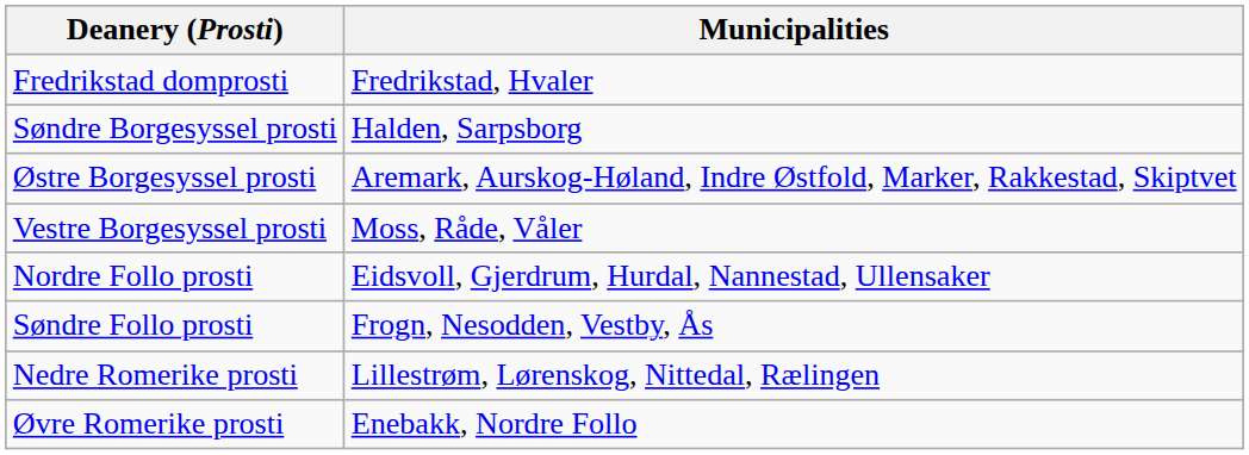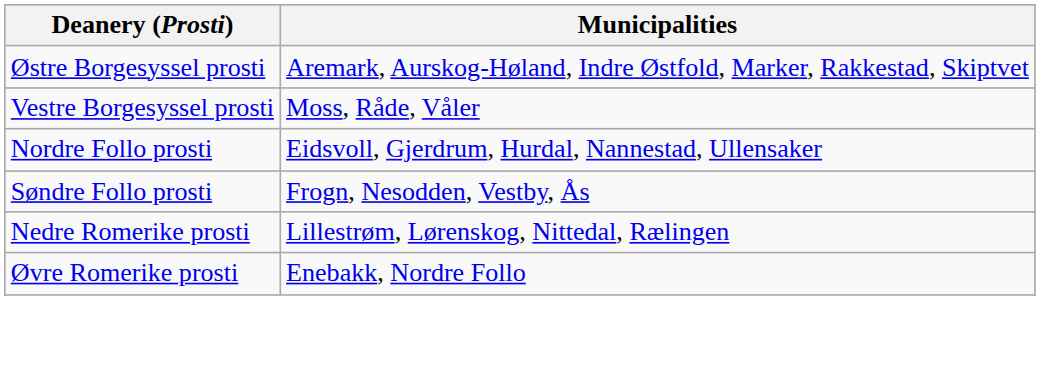- row: Fredrikstad domprosti | Fredrikstad, Hvaler
- row: Søndre Borgesyssel prosti | Halden, Sarpsborg
